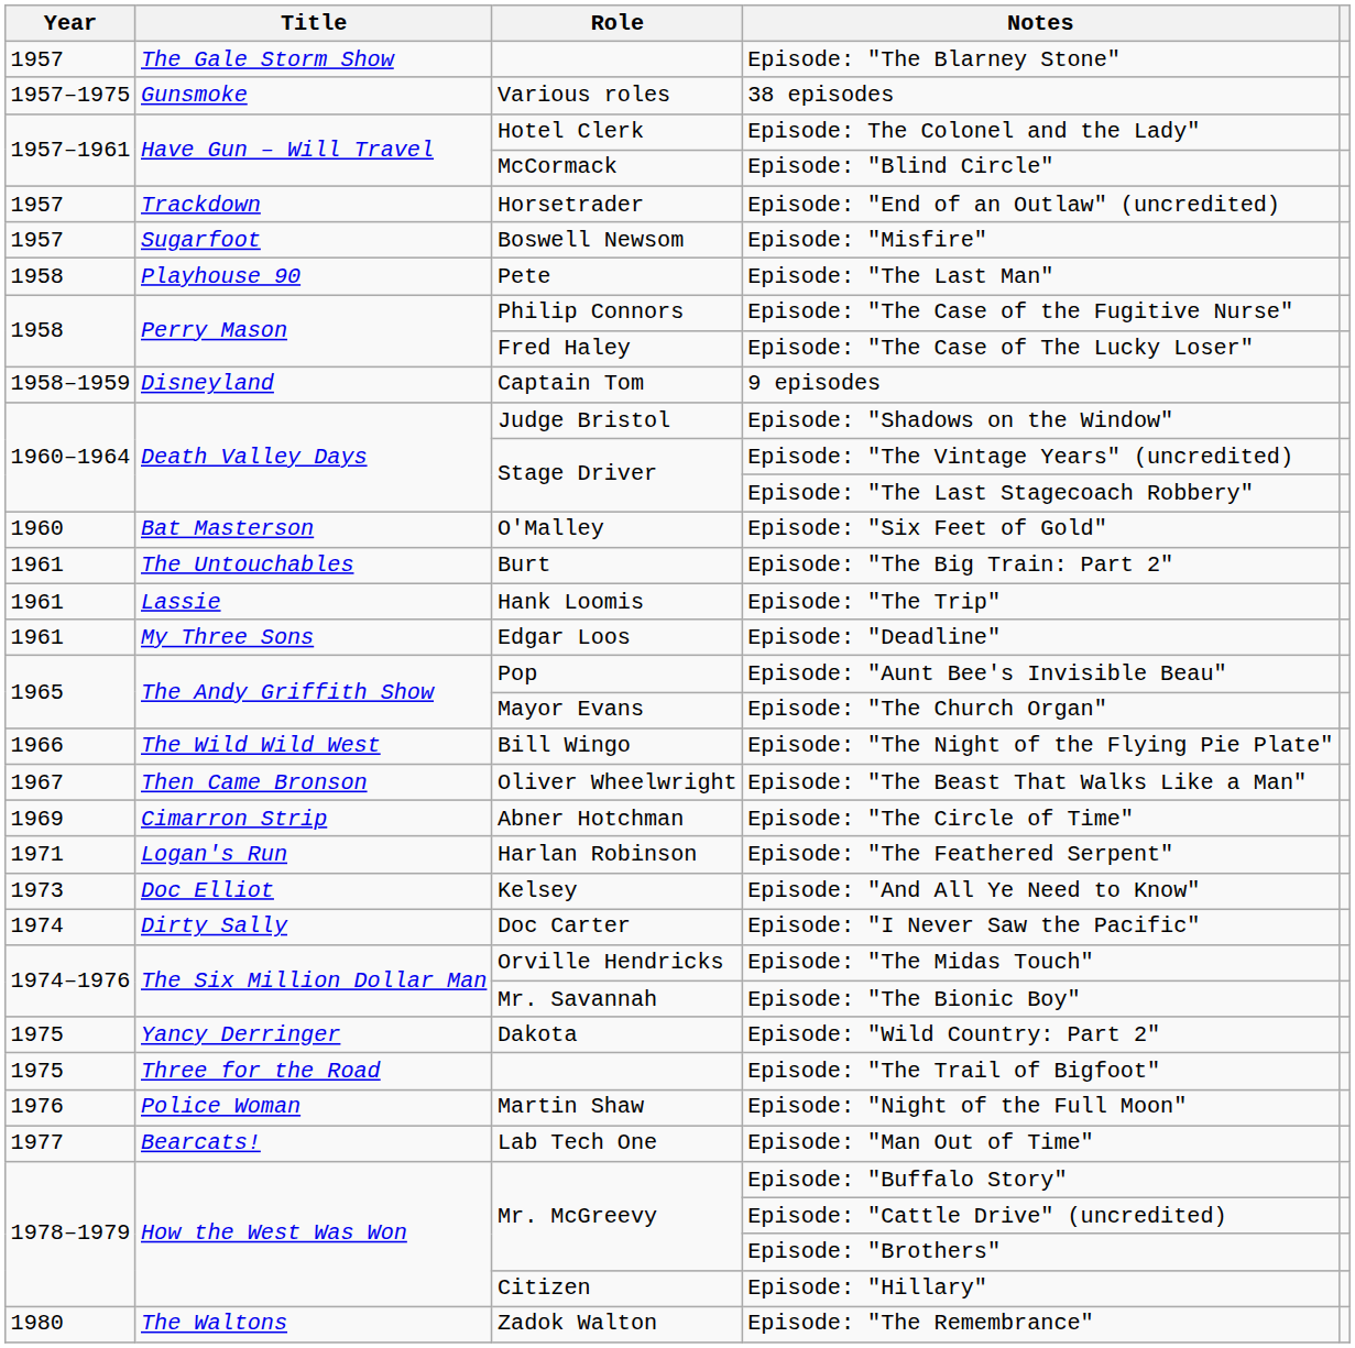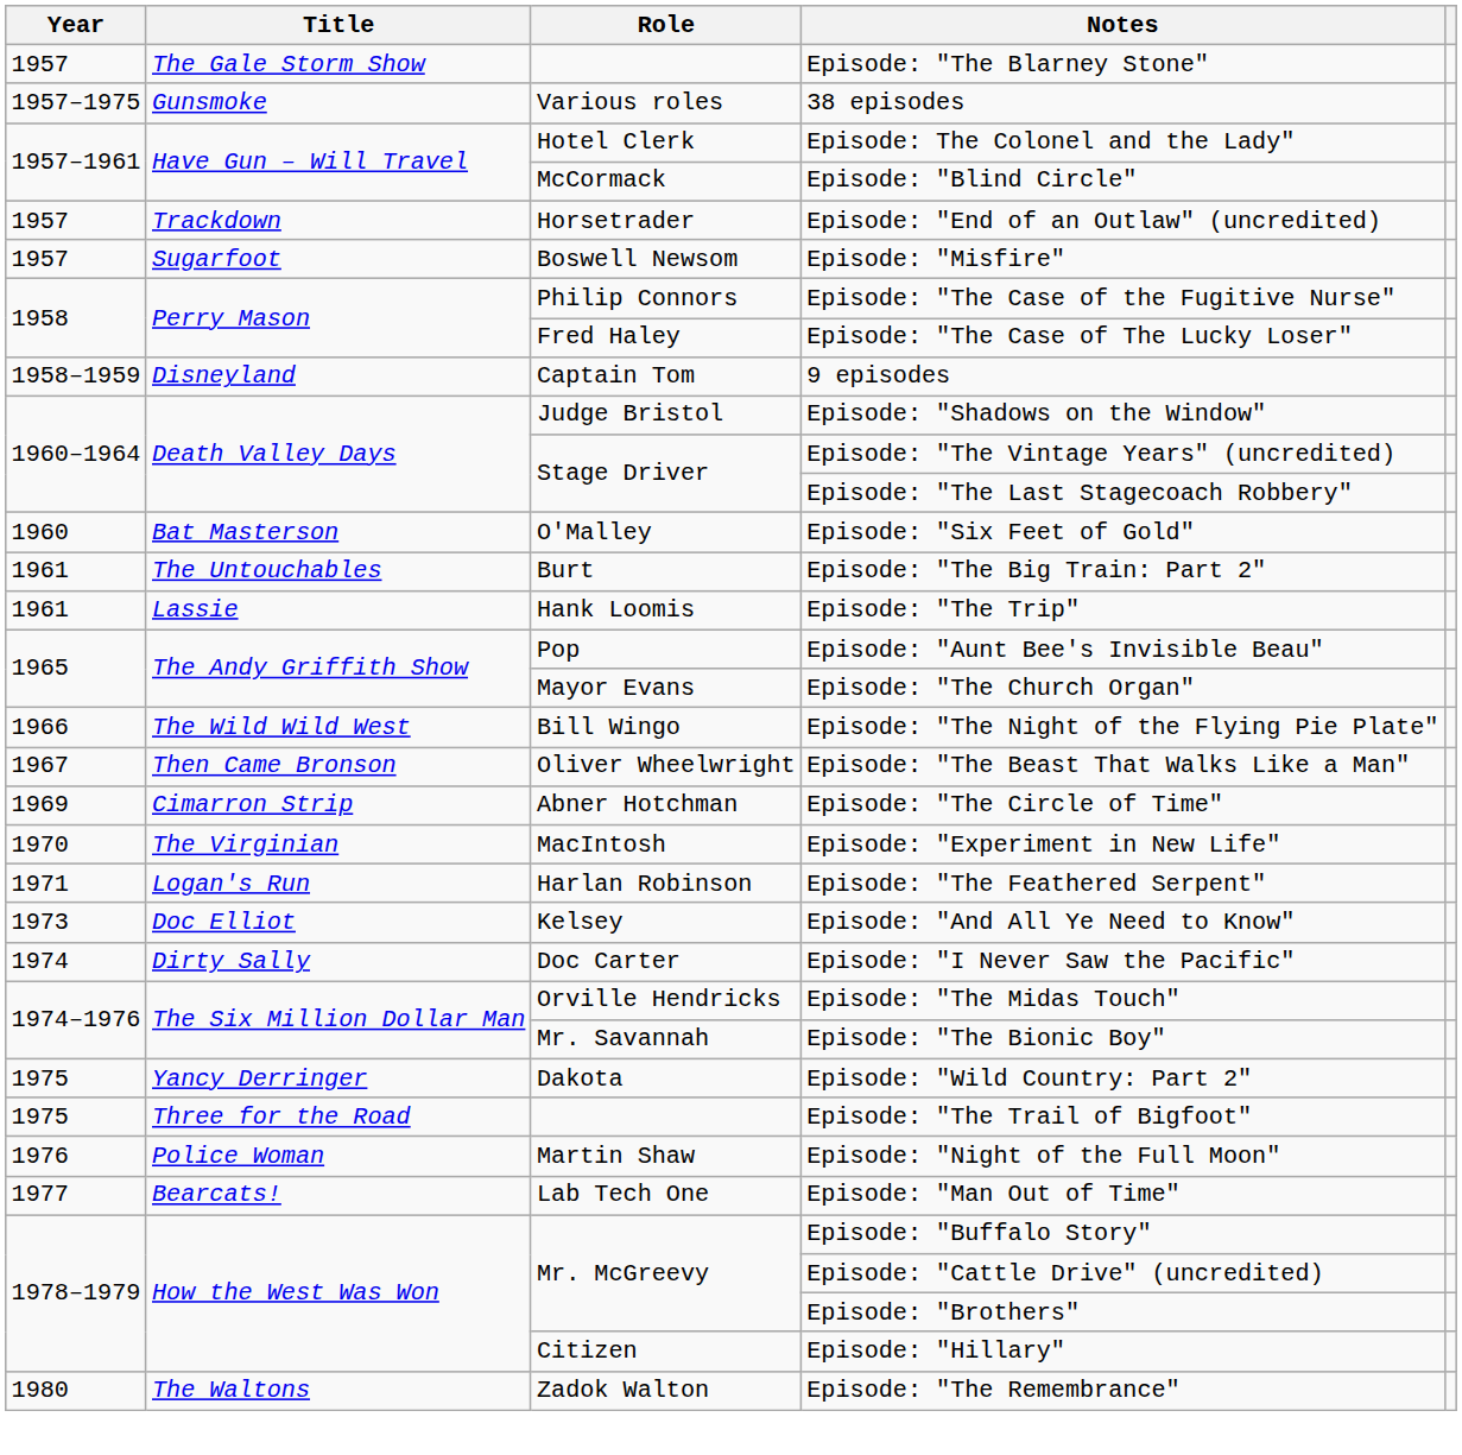- row: 1958 | Playhouse 90 | Pete | Episode: "The Last Man"
- row: 1961 | My Three Sons | Edgar Loos | Episode: "Deadline"
+ row: 1970 | The Virginian | MacIntosh | Episode: "Experiment in New Life"
